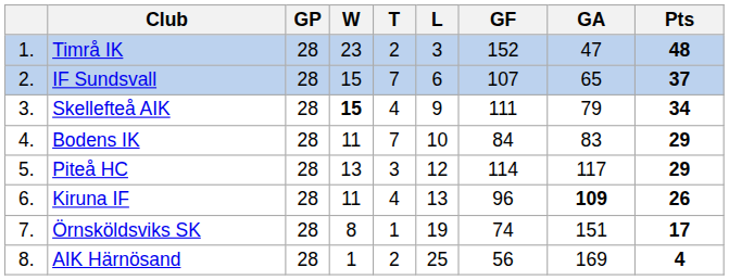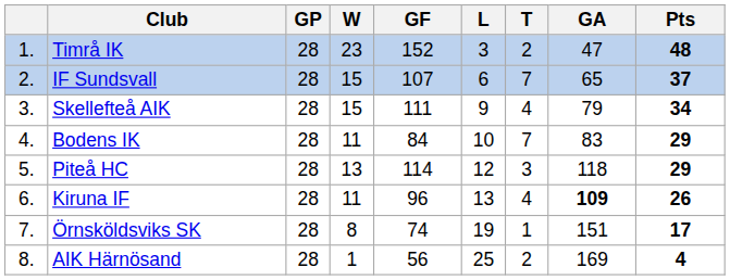columns swapped: T <-> GF
Skellefteå AIK | W: bold -> normal
Piteå HC | GA: 117 -> 118
